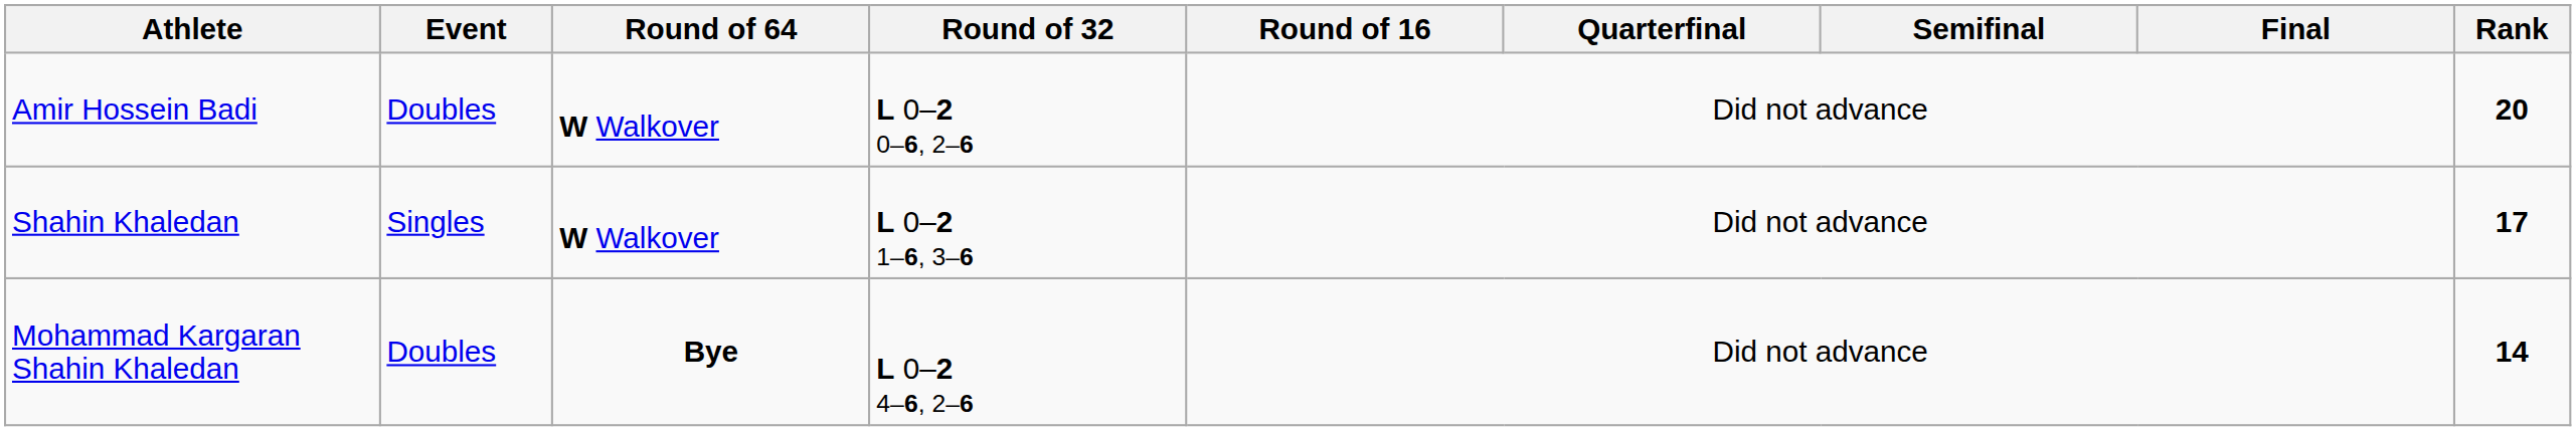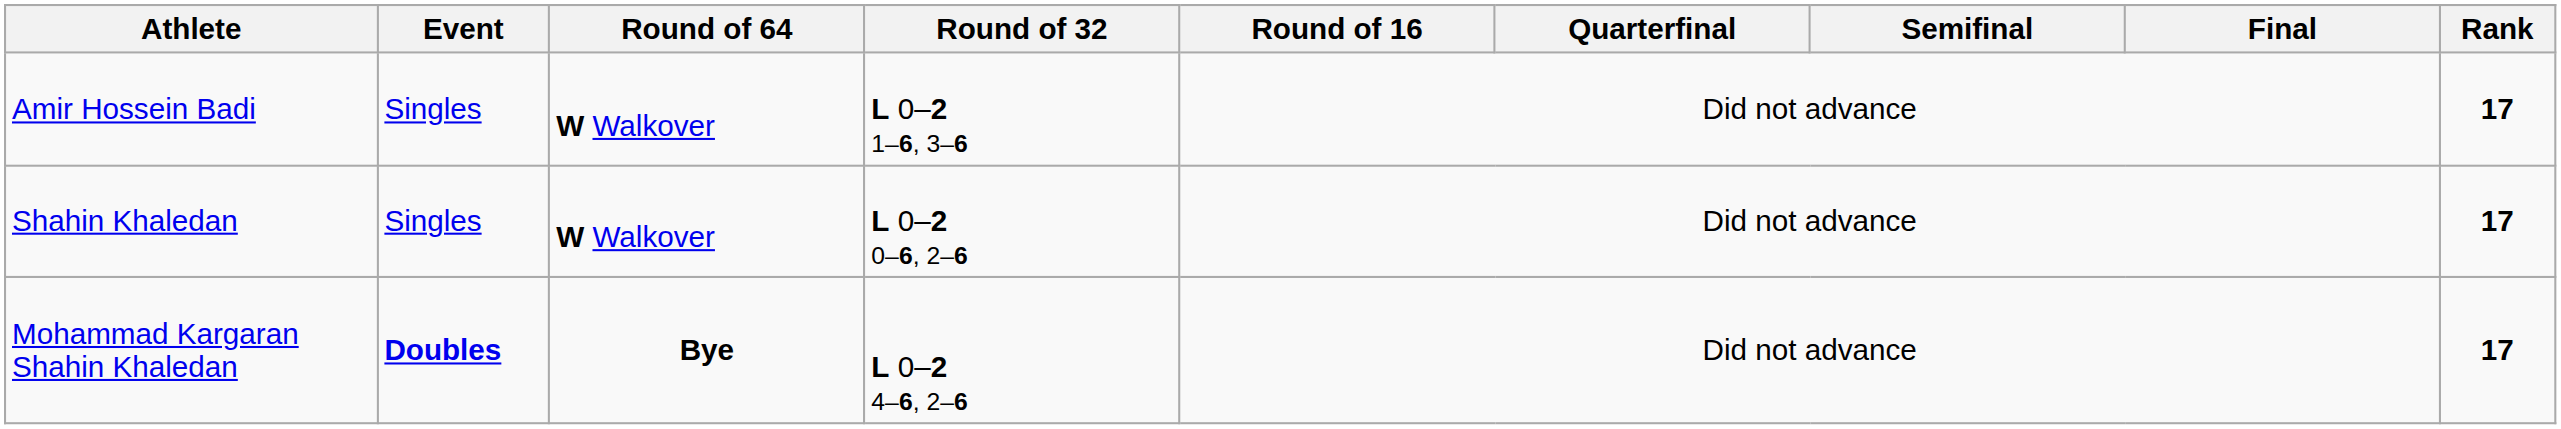Amir Hossein Badi | Event: Doubles -> Singles
Amir Hossein Badi | Round of 32: L 0–2 0–6, 2–6 -> L 0–2 1–6, 3–6
Amir Hossein Badi | Rank: 20 -> 17
Shahin Khaledan | Round of 32: L 0–2 1–6, 3–6 -> L 0–2 0–6, 2–6
Mohammad Kargaran Shahin Khaledan | Event: normal -> bold
Mohammad Kargaran Shahin Khaledan | Rank: 14 -> 17
